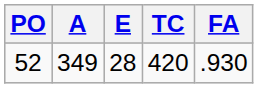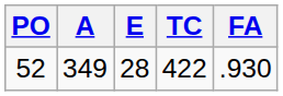52 | TC: 420 -> 422
